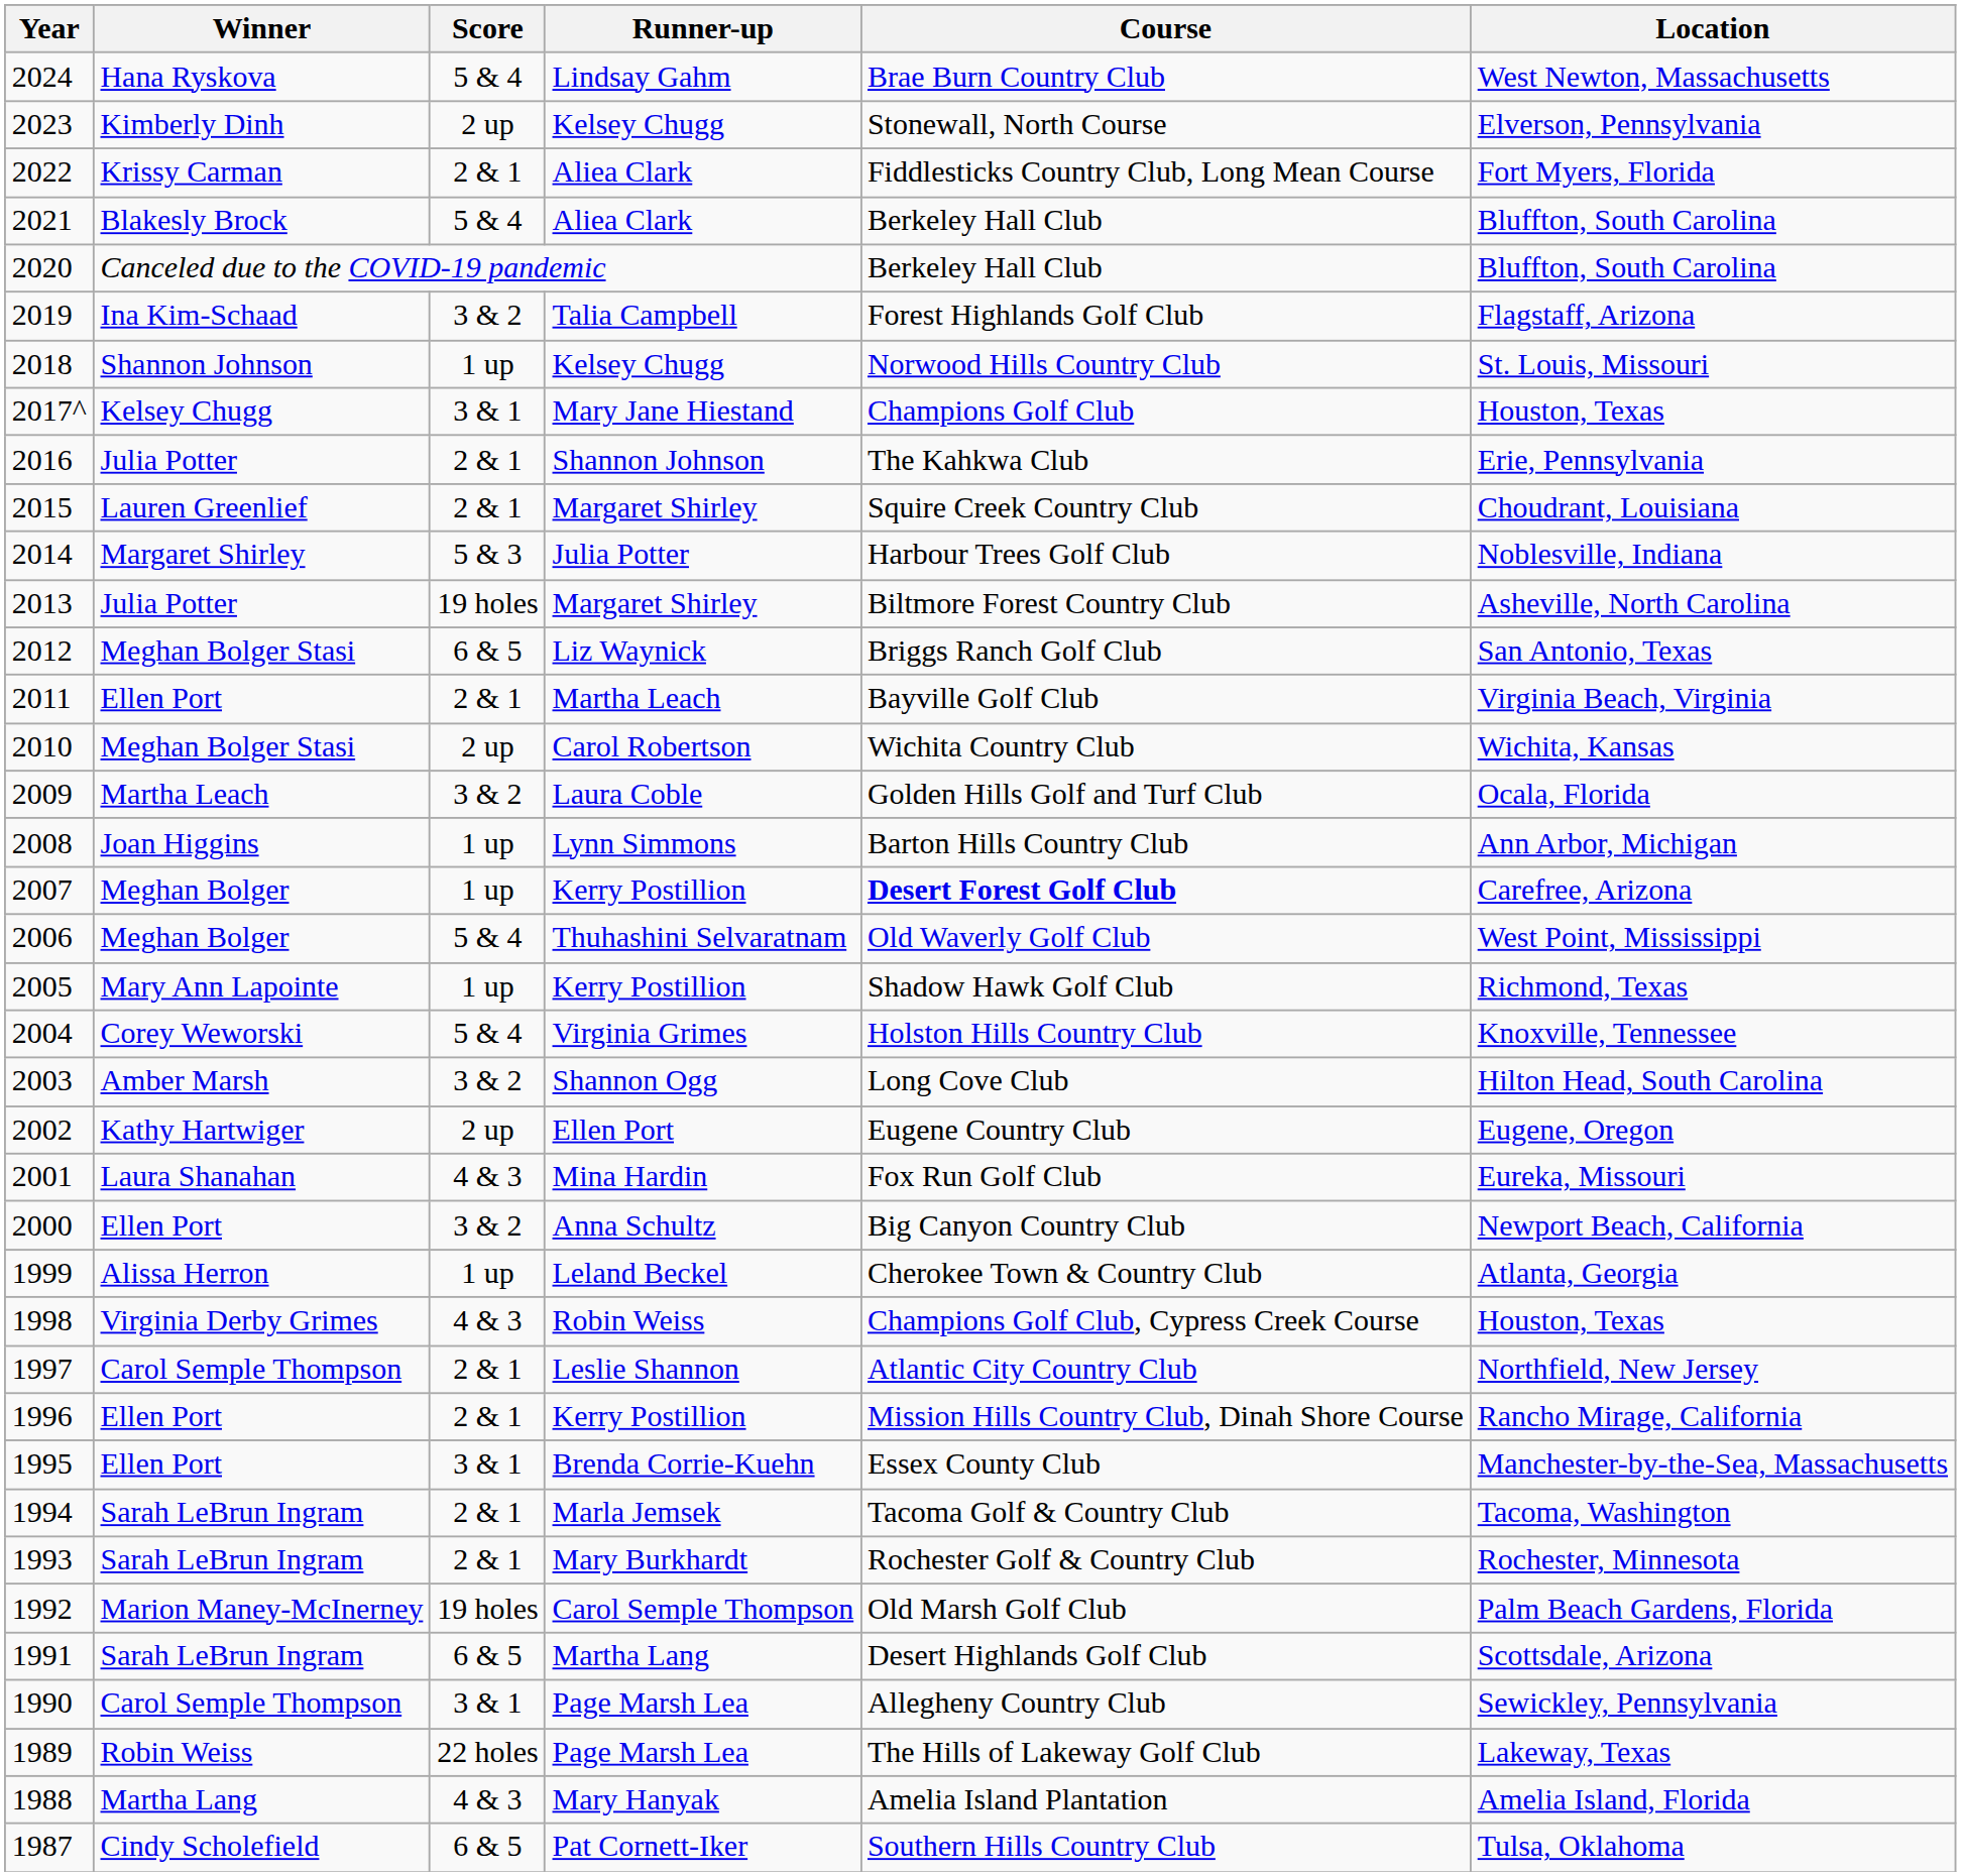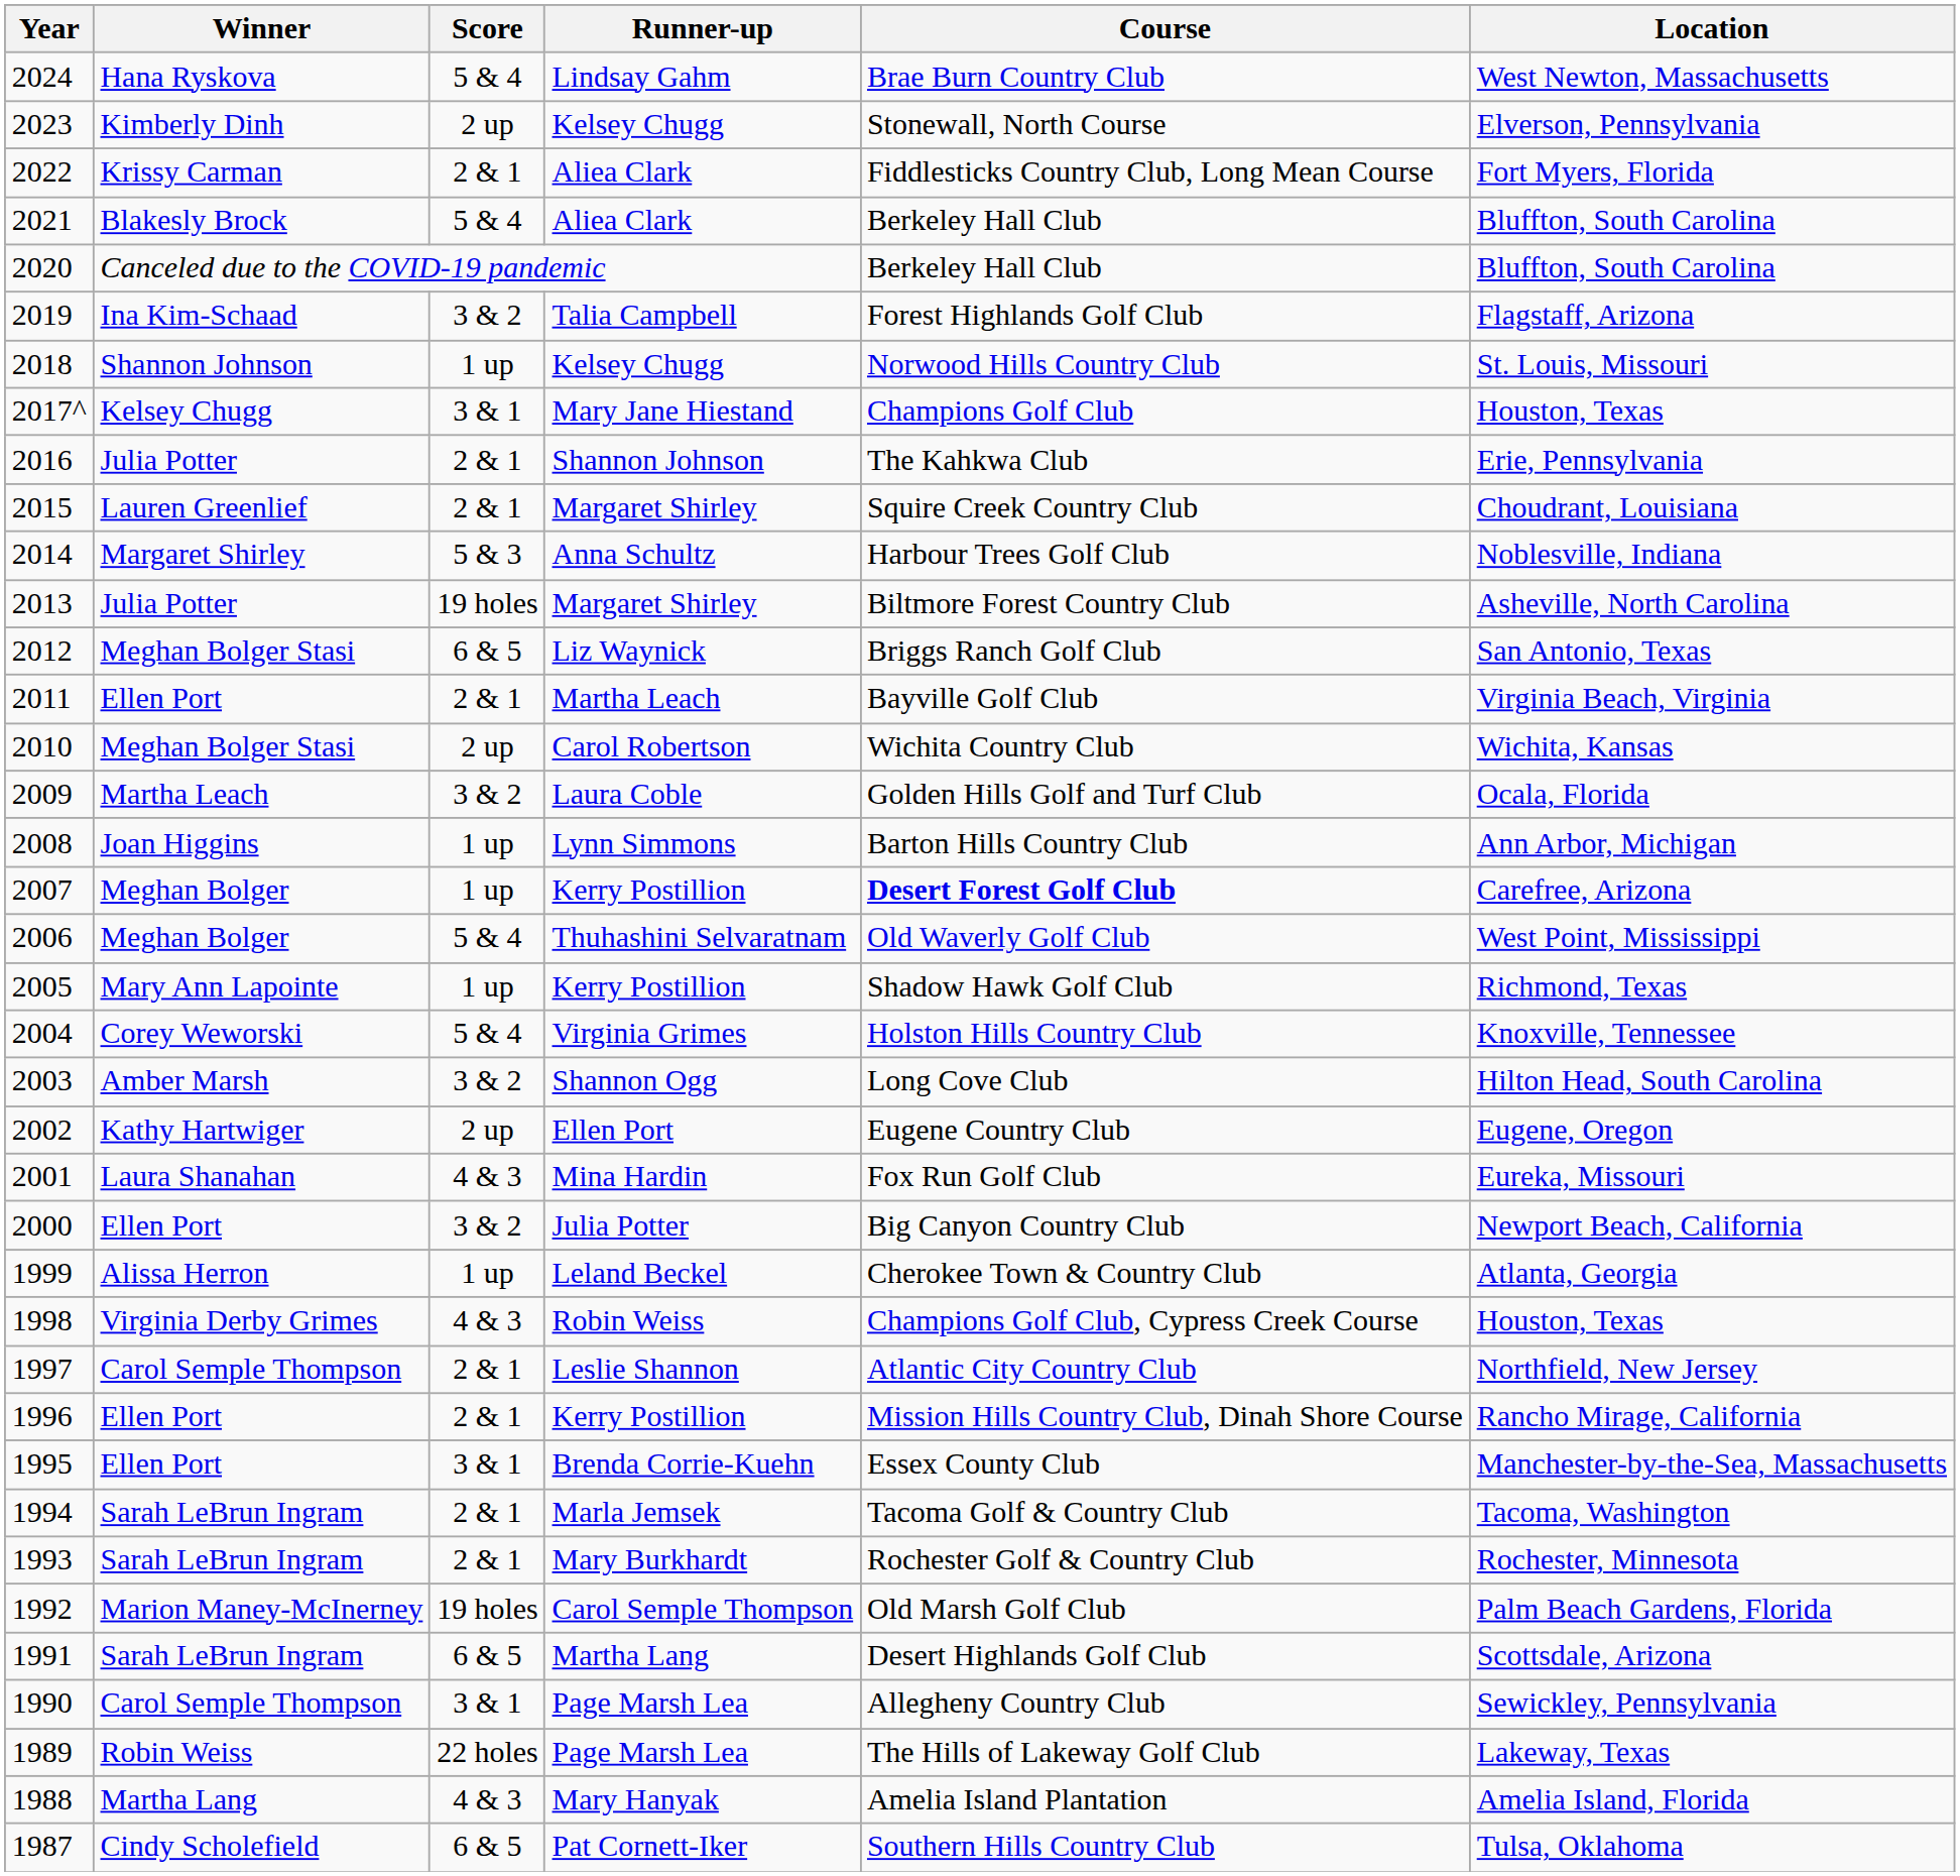2014 | Runner-up: Julia Potter -> Anna Schultz
2000 | Runner-up: Anna Schultz -> Julia Potter
